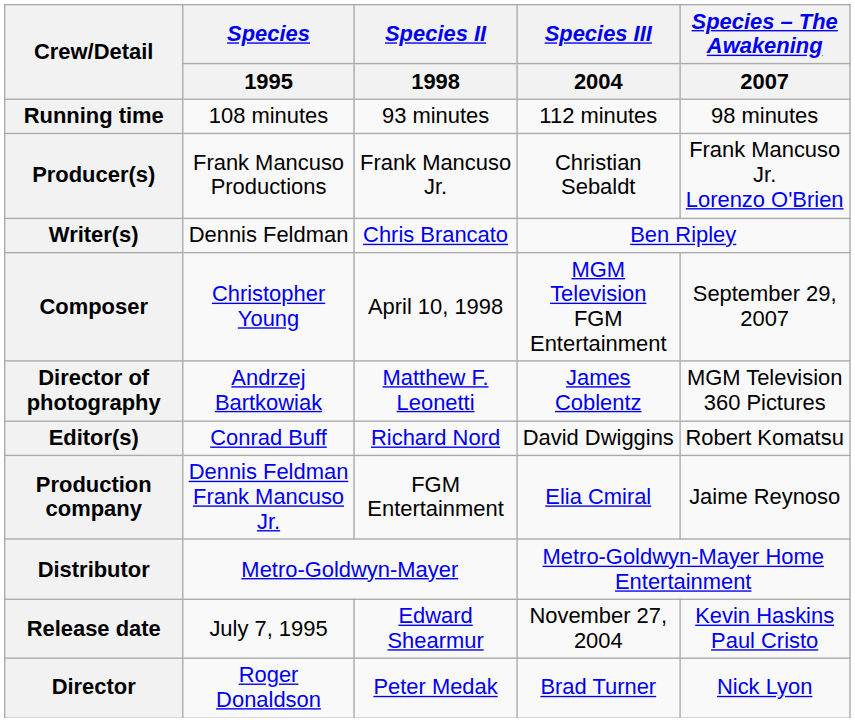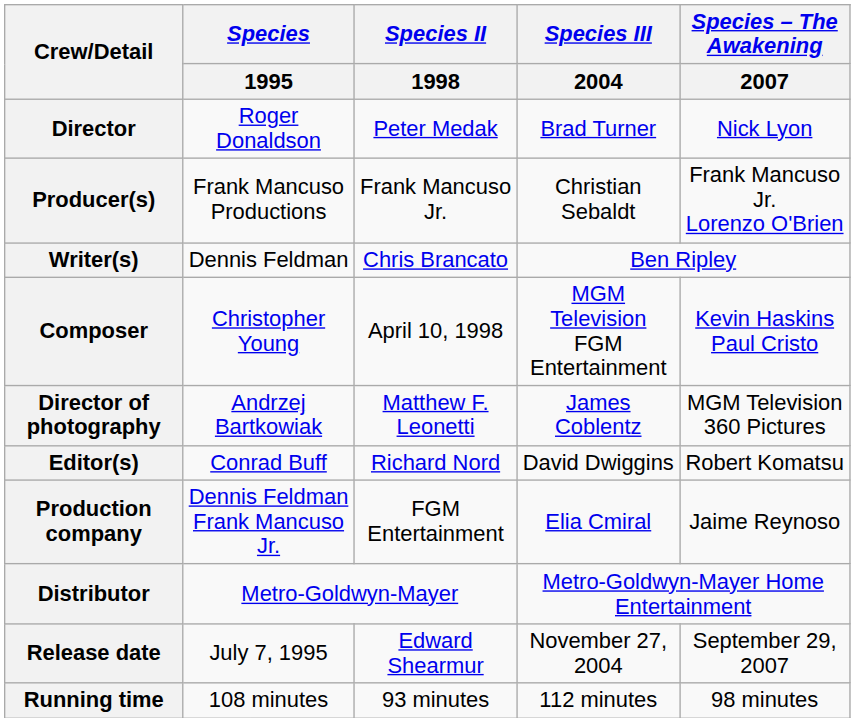rows swapped: Director <-> Running time
Composer | Species – The Awakening / 2007: September 29, 2007 -> Kevin Haskins Paul Cristo
Release date | Species – The Awakening / 2007: Kevin Haskins Paul Cristo -> September 29, 2007
